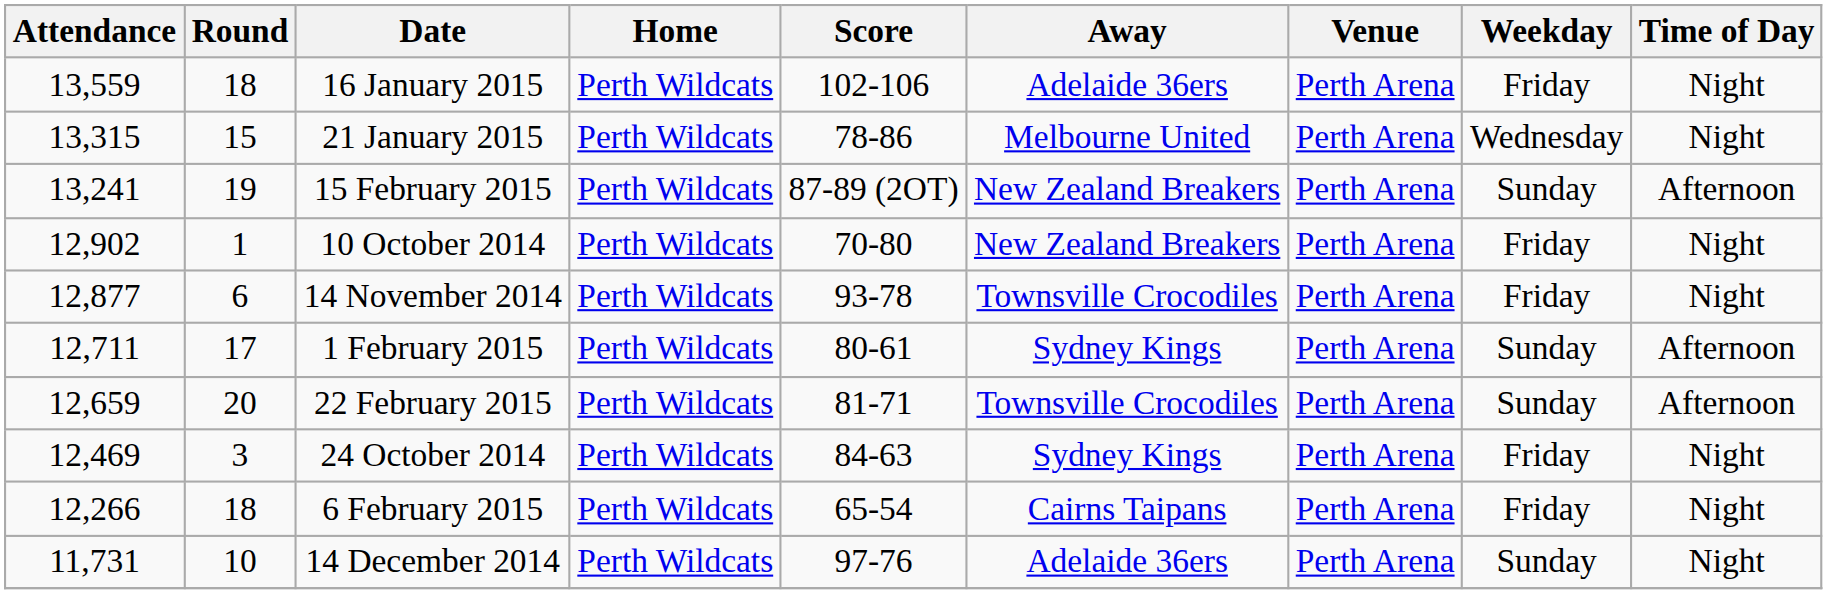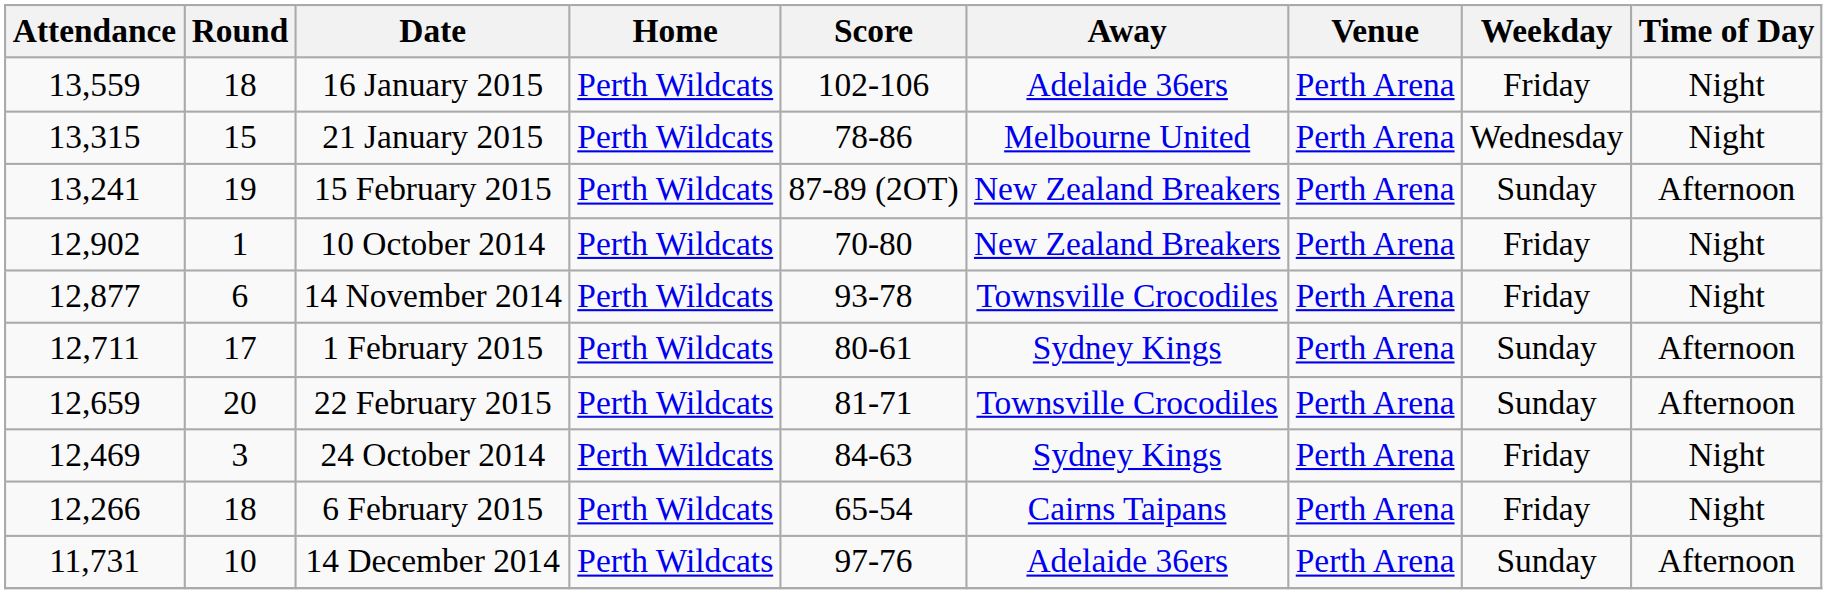14 December 2014 | Time of Day: Night -> Afternoon
